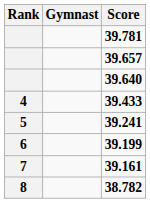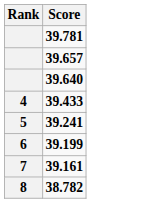- column: Gymnast
